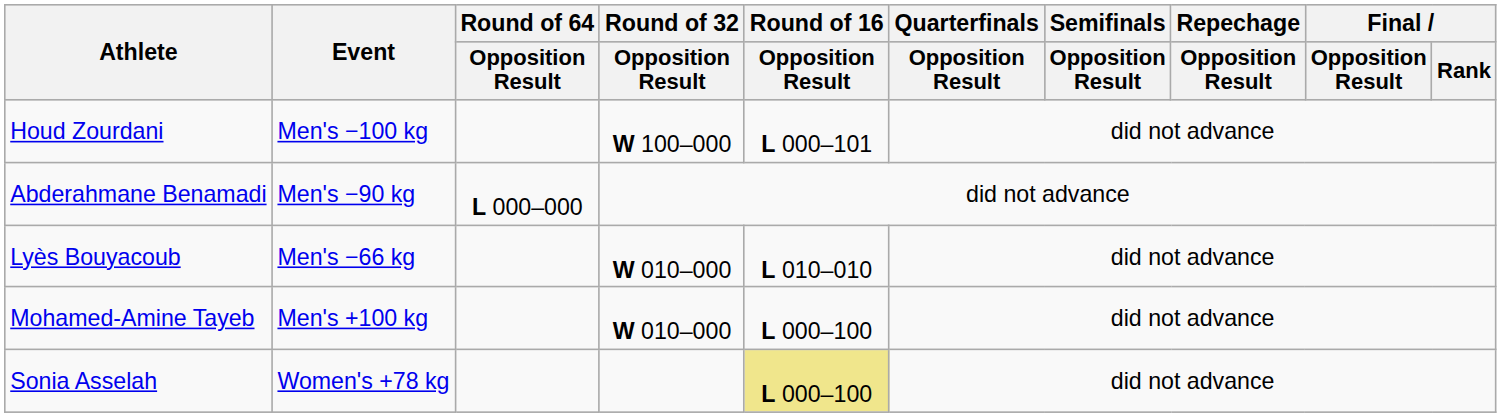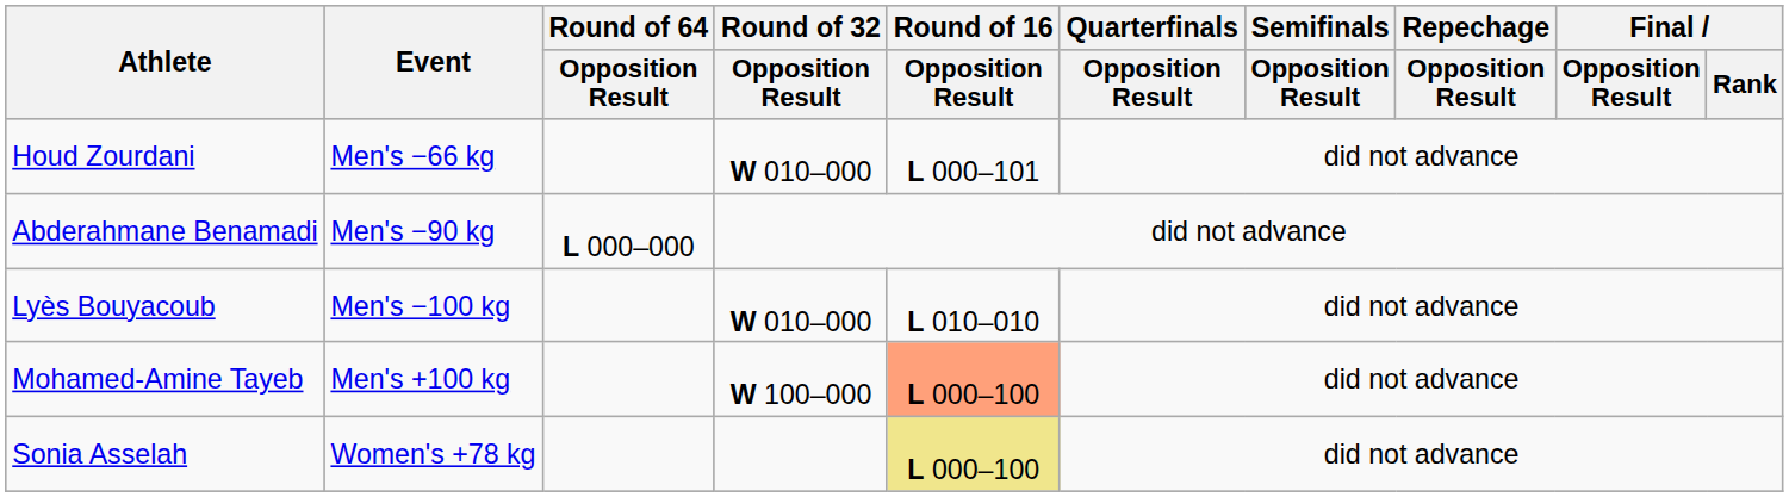Houd Zourdani | Event: Men's −100 kg -> Men's −66 kg
Houd Zourdani | Round of 32 / Opposition Result: W 100–000 -> W 010–000
Lyès Bouyacoub | Event: Men's −66 kg -> Men's −100 kg
Mohamed-Amine Tayeb | Round of 32 / Opposition Result: W 010–000 -> W 100–000
Mohamed-Amine Tayeb | Round of 16 / Opposition Result: no background -> lightsalmon background
